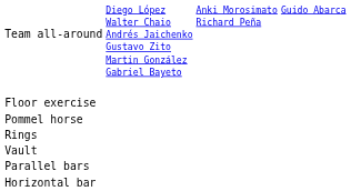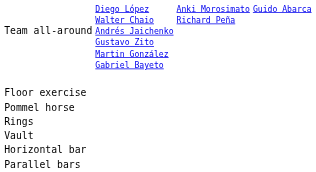rows swapped: Parallel bars <-> Horizontal bar
